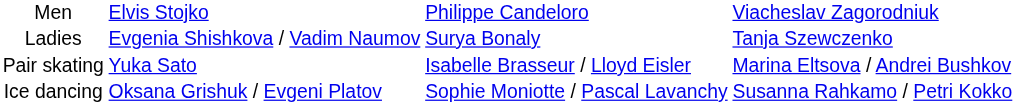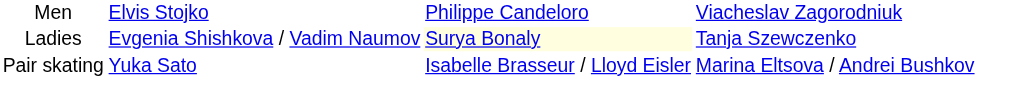Ladies | column 3: no background -> lightyellow background
- row: Ice dancing | Oksana Grishuk / Evgeni Platov | Sophie Moniotte / Pascal Lavanchy | Susanna Rahkamo / Petri Kokko
